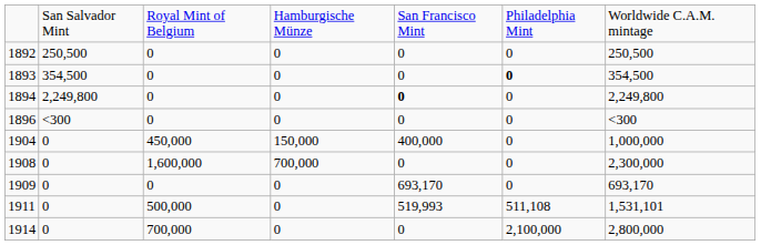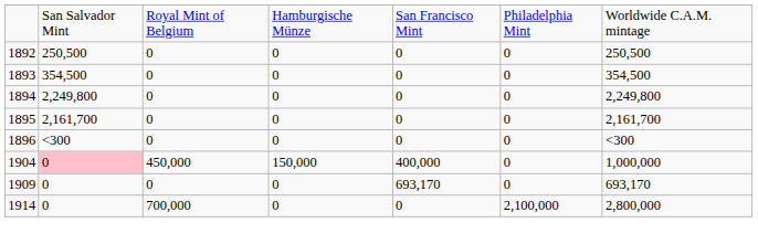1893 | column 6: bold -> normal
1894 | column 5: bold -> normal
+ row: 1895 | 2,161,700 | 0 | 0 | 0 | 0 | 2,161,700
1904 | column 2: no background -> pink background
- row: 1908 | 0 | 1,600,000 | 700,000 | 0 | 0 | 2,300,000
- row: 1911 | 0 | 500,000 | 0 | 519,993 | 511,108 | 1,531,101
